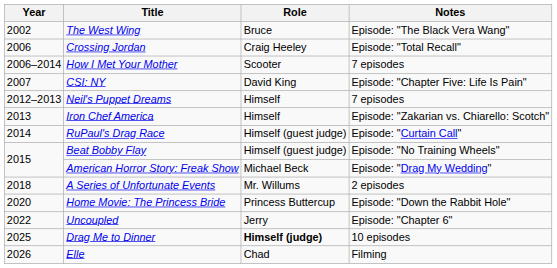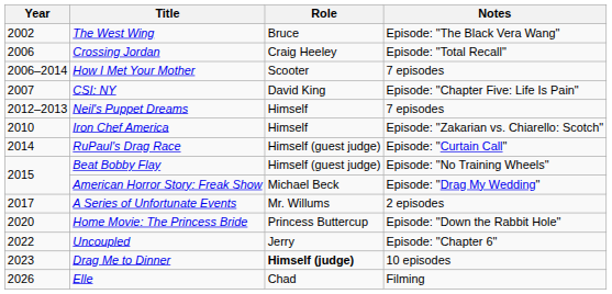Iron Chef America | Year: 2013 -> 2010
A Series of Unfortunate Events | Year: 2018 -> 2017
Drag Me to Dinner | Year: 2025 -> 2023
